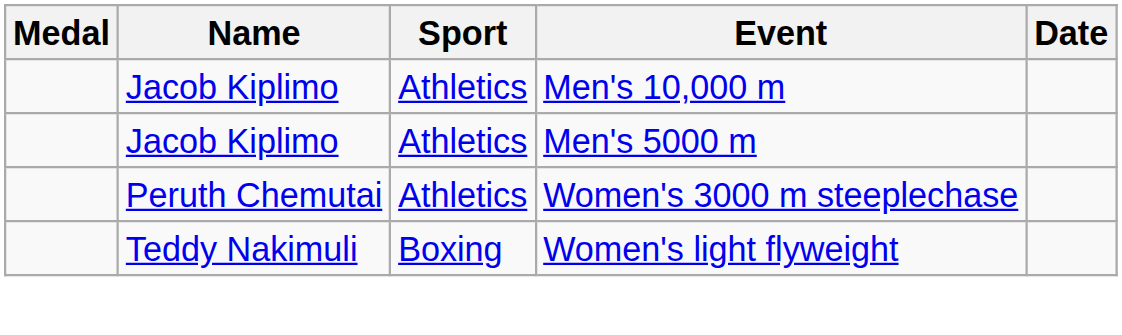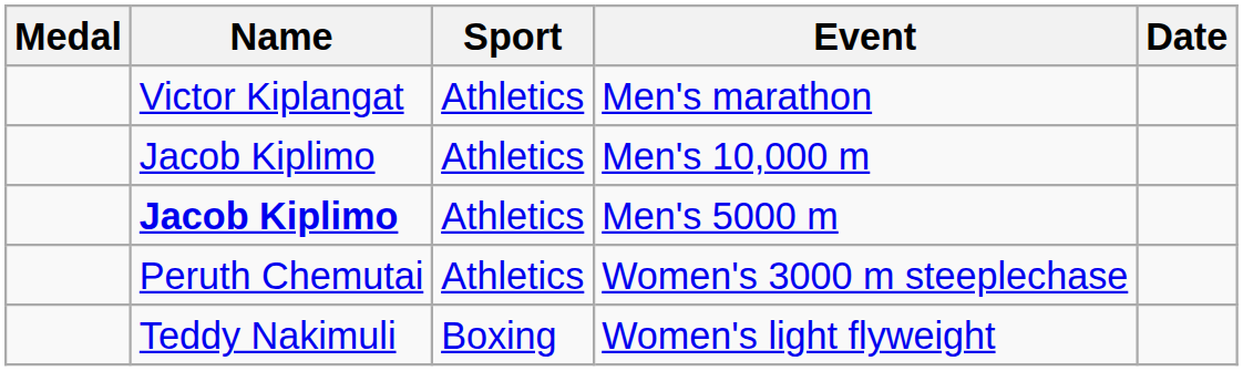+ row: Victor Kiplangat | Athletics | Men's marathon
Men's 5000 m | Name: normal -> bold
